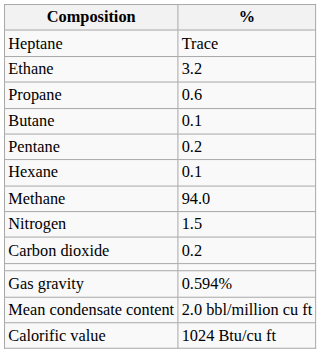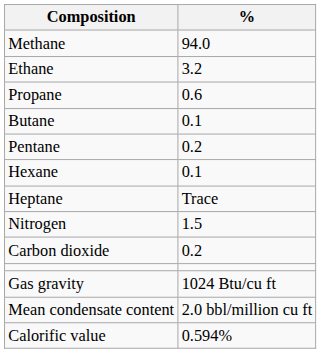rows swapped: Methane <-> Heptane
Gas gravity | %: 0.594% -> 1024 Btu/cu ft
Calorific value | %: 1024 Btu/cu ft -> 0.594%
